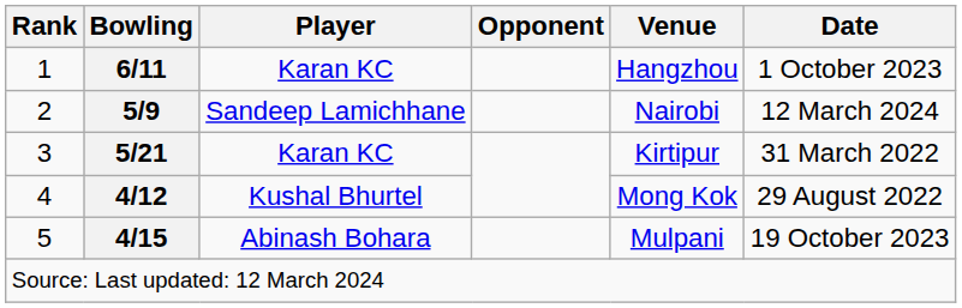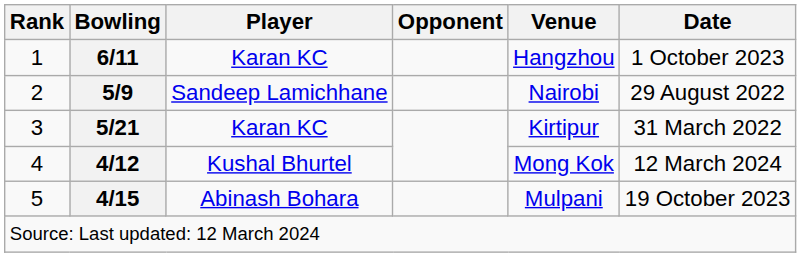2 | Date: 12 March 2024 -> 29 August 2022
4 | Date: 29 August 2022 -> 12 March 2024
